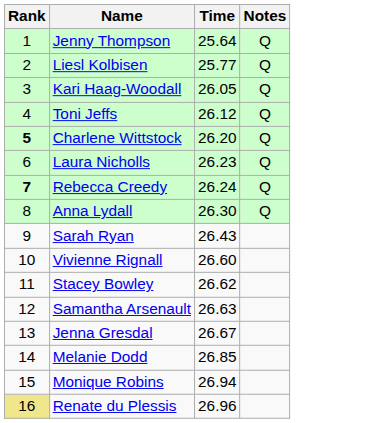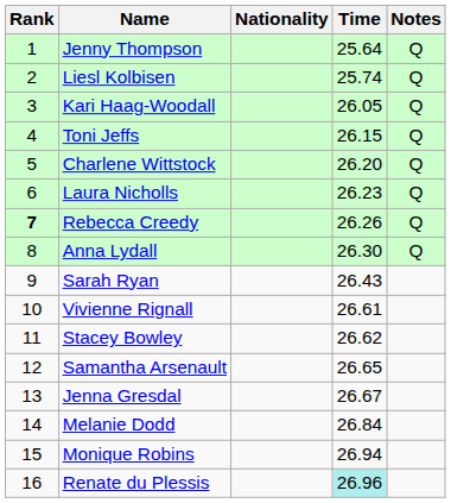+ column: Nationality
Liesl Kolbisen | Time: 25.77 -> 25.74
Toni Jeffs | Time: 26.12 -> 26.15
Charlene Wittstock | Rank: bold -> normal
Rebecca Creedy | Time: 26.24 -> 26.26
Vivienne Rignall | Time: 26.60 -> 26.61
Samantha Arsenault | Time: 26.63 -> 26.65
Melanie Dodd | Time: 26.85 -> 26.84
Renate du Plessis | Rank: khaki background -> no background
Renate du Plessis | Time: no background -> paleturquoise background
